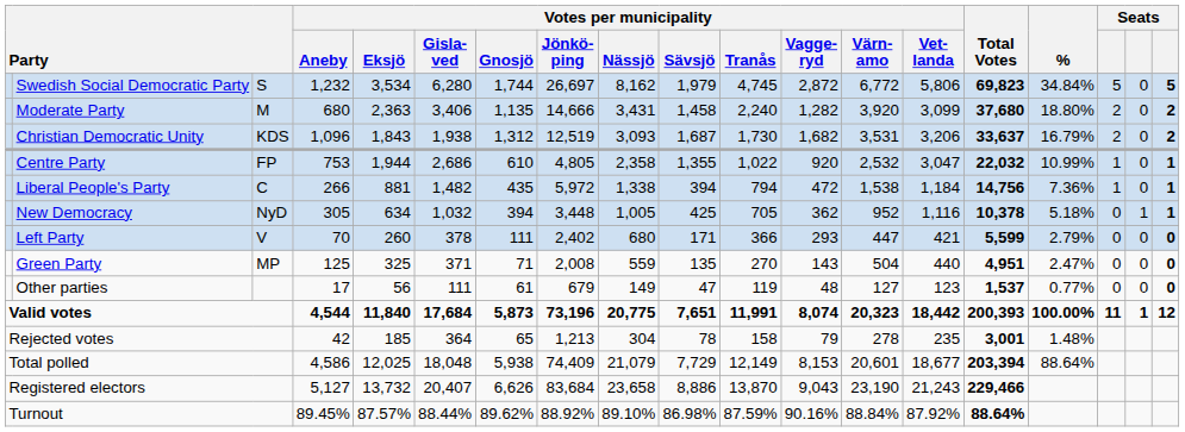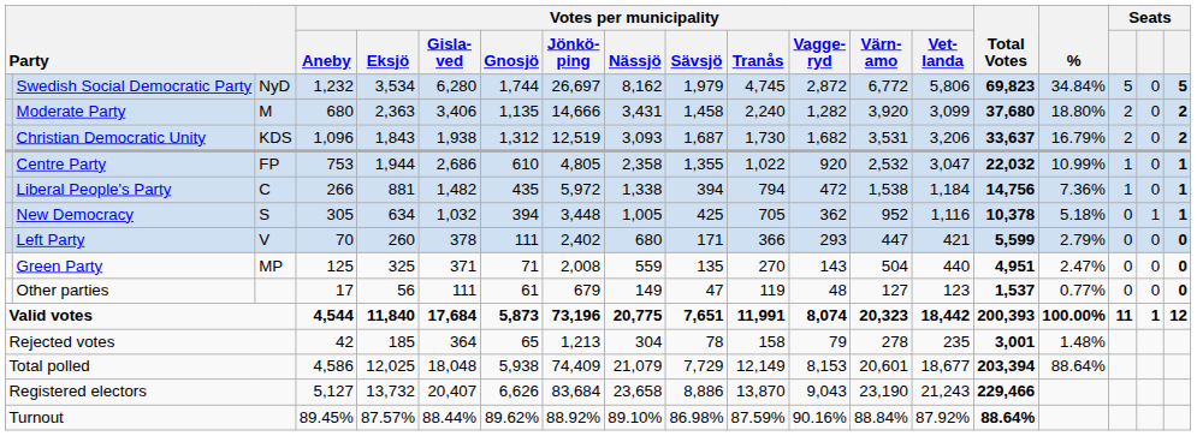Swedish Social Democratic Party | column 3: S -> NyD
New Democracy | column 3: NyD -> S
